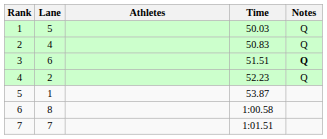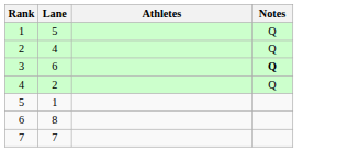- column: Time | 50.03 | 50.83 | 51.51 | 52.23 | 53.87 | 1:00.58 | 1:01.51
